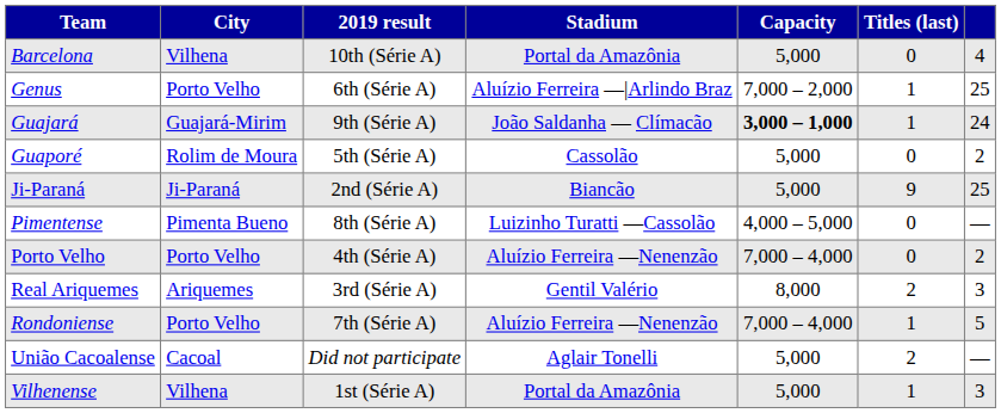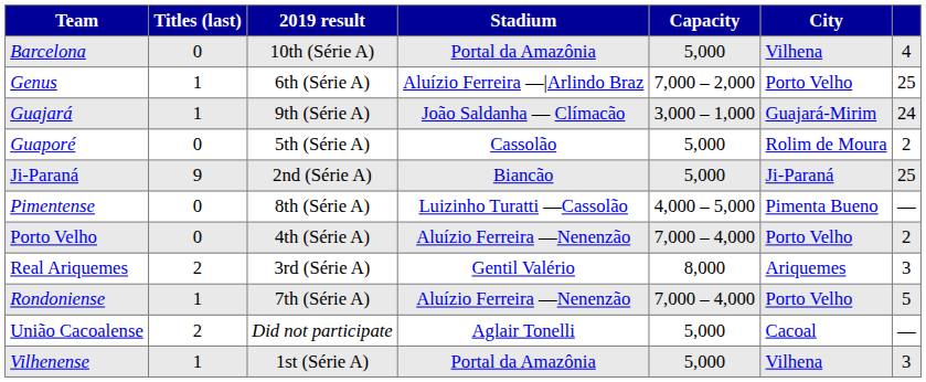columns swapped: City <-> Titles (last)
Guajará | Capacity: bold -> normal
